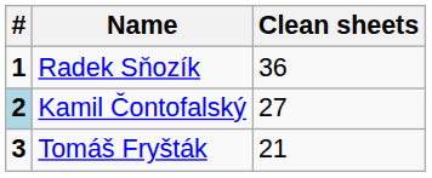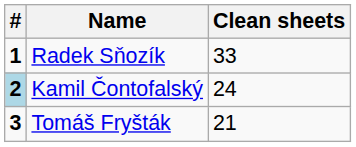Radek Sňozík | Clean sheets: 36 -> 33
Kamil Čontofalský | Clean sheets: 27 -> 24
